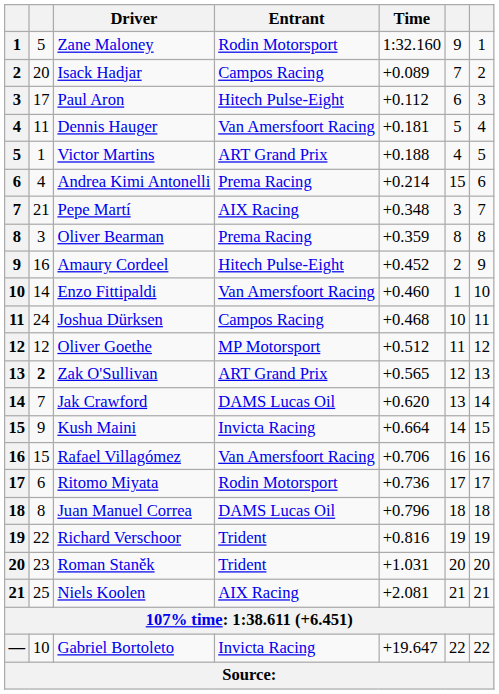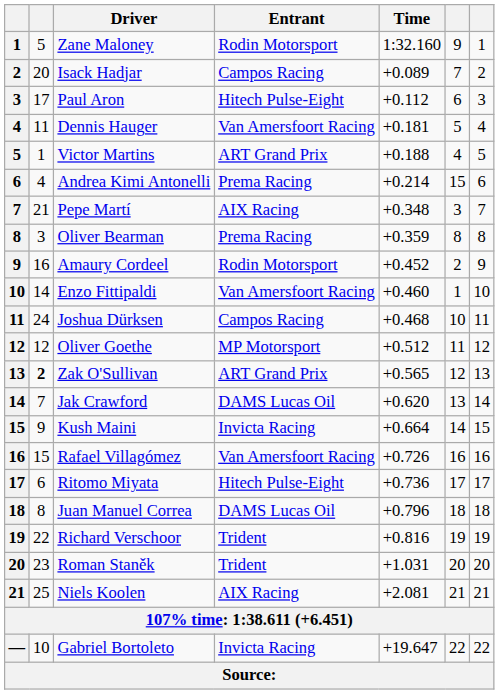Amaury Cordeel | Entrant: Hitech Pulse-Eight -> Rodin Motorsport
Rafael Villagómez | Time: +0.706 -> +0.726
Ritomo Miyata | Entrant: Rodin Motorsport -> Hitech Pulse-Eight
